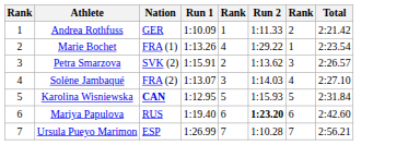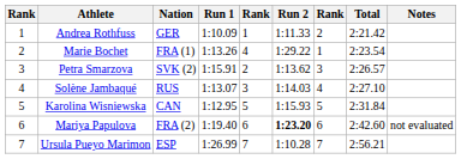+ column: Notes | not evaluated
Solène Jambaqué | Nation: FRA (2) -> RUS
Karolina Wisniewska | Nation: bold -> normal
Mariya Papulova | Nation: RUS -> FRA (2)
